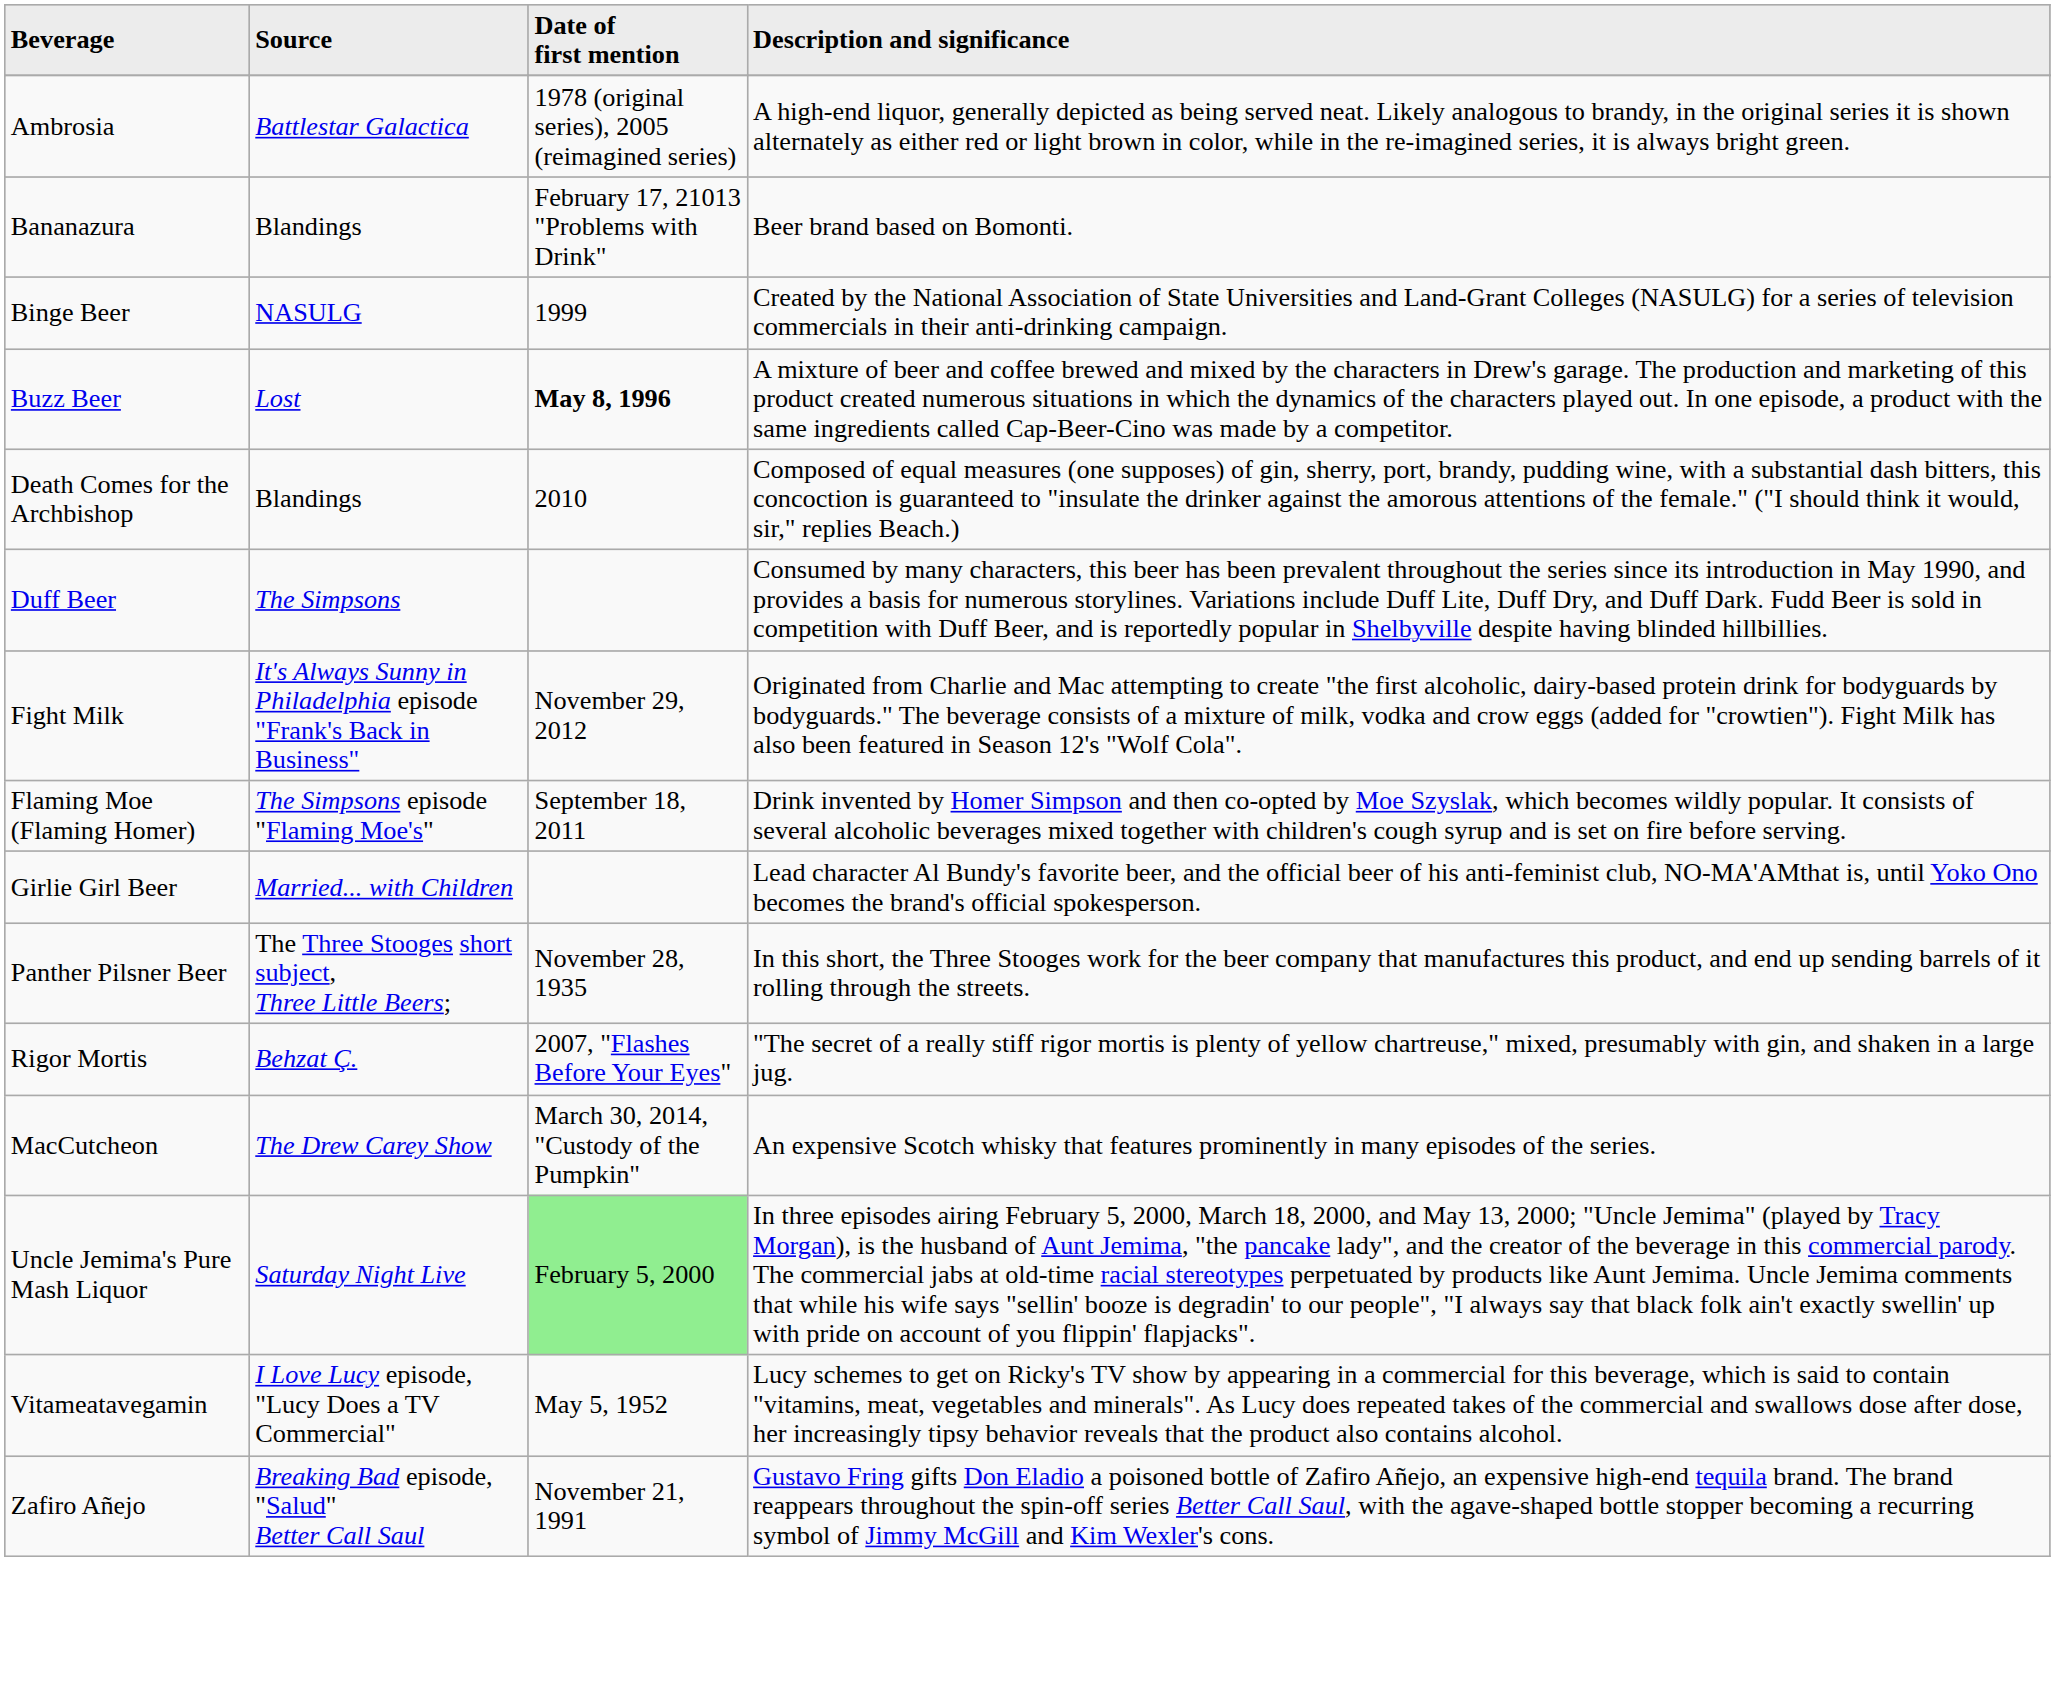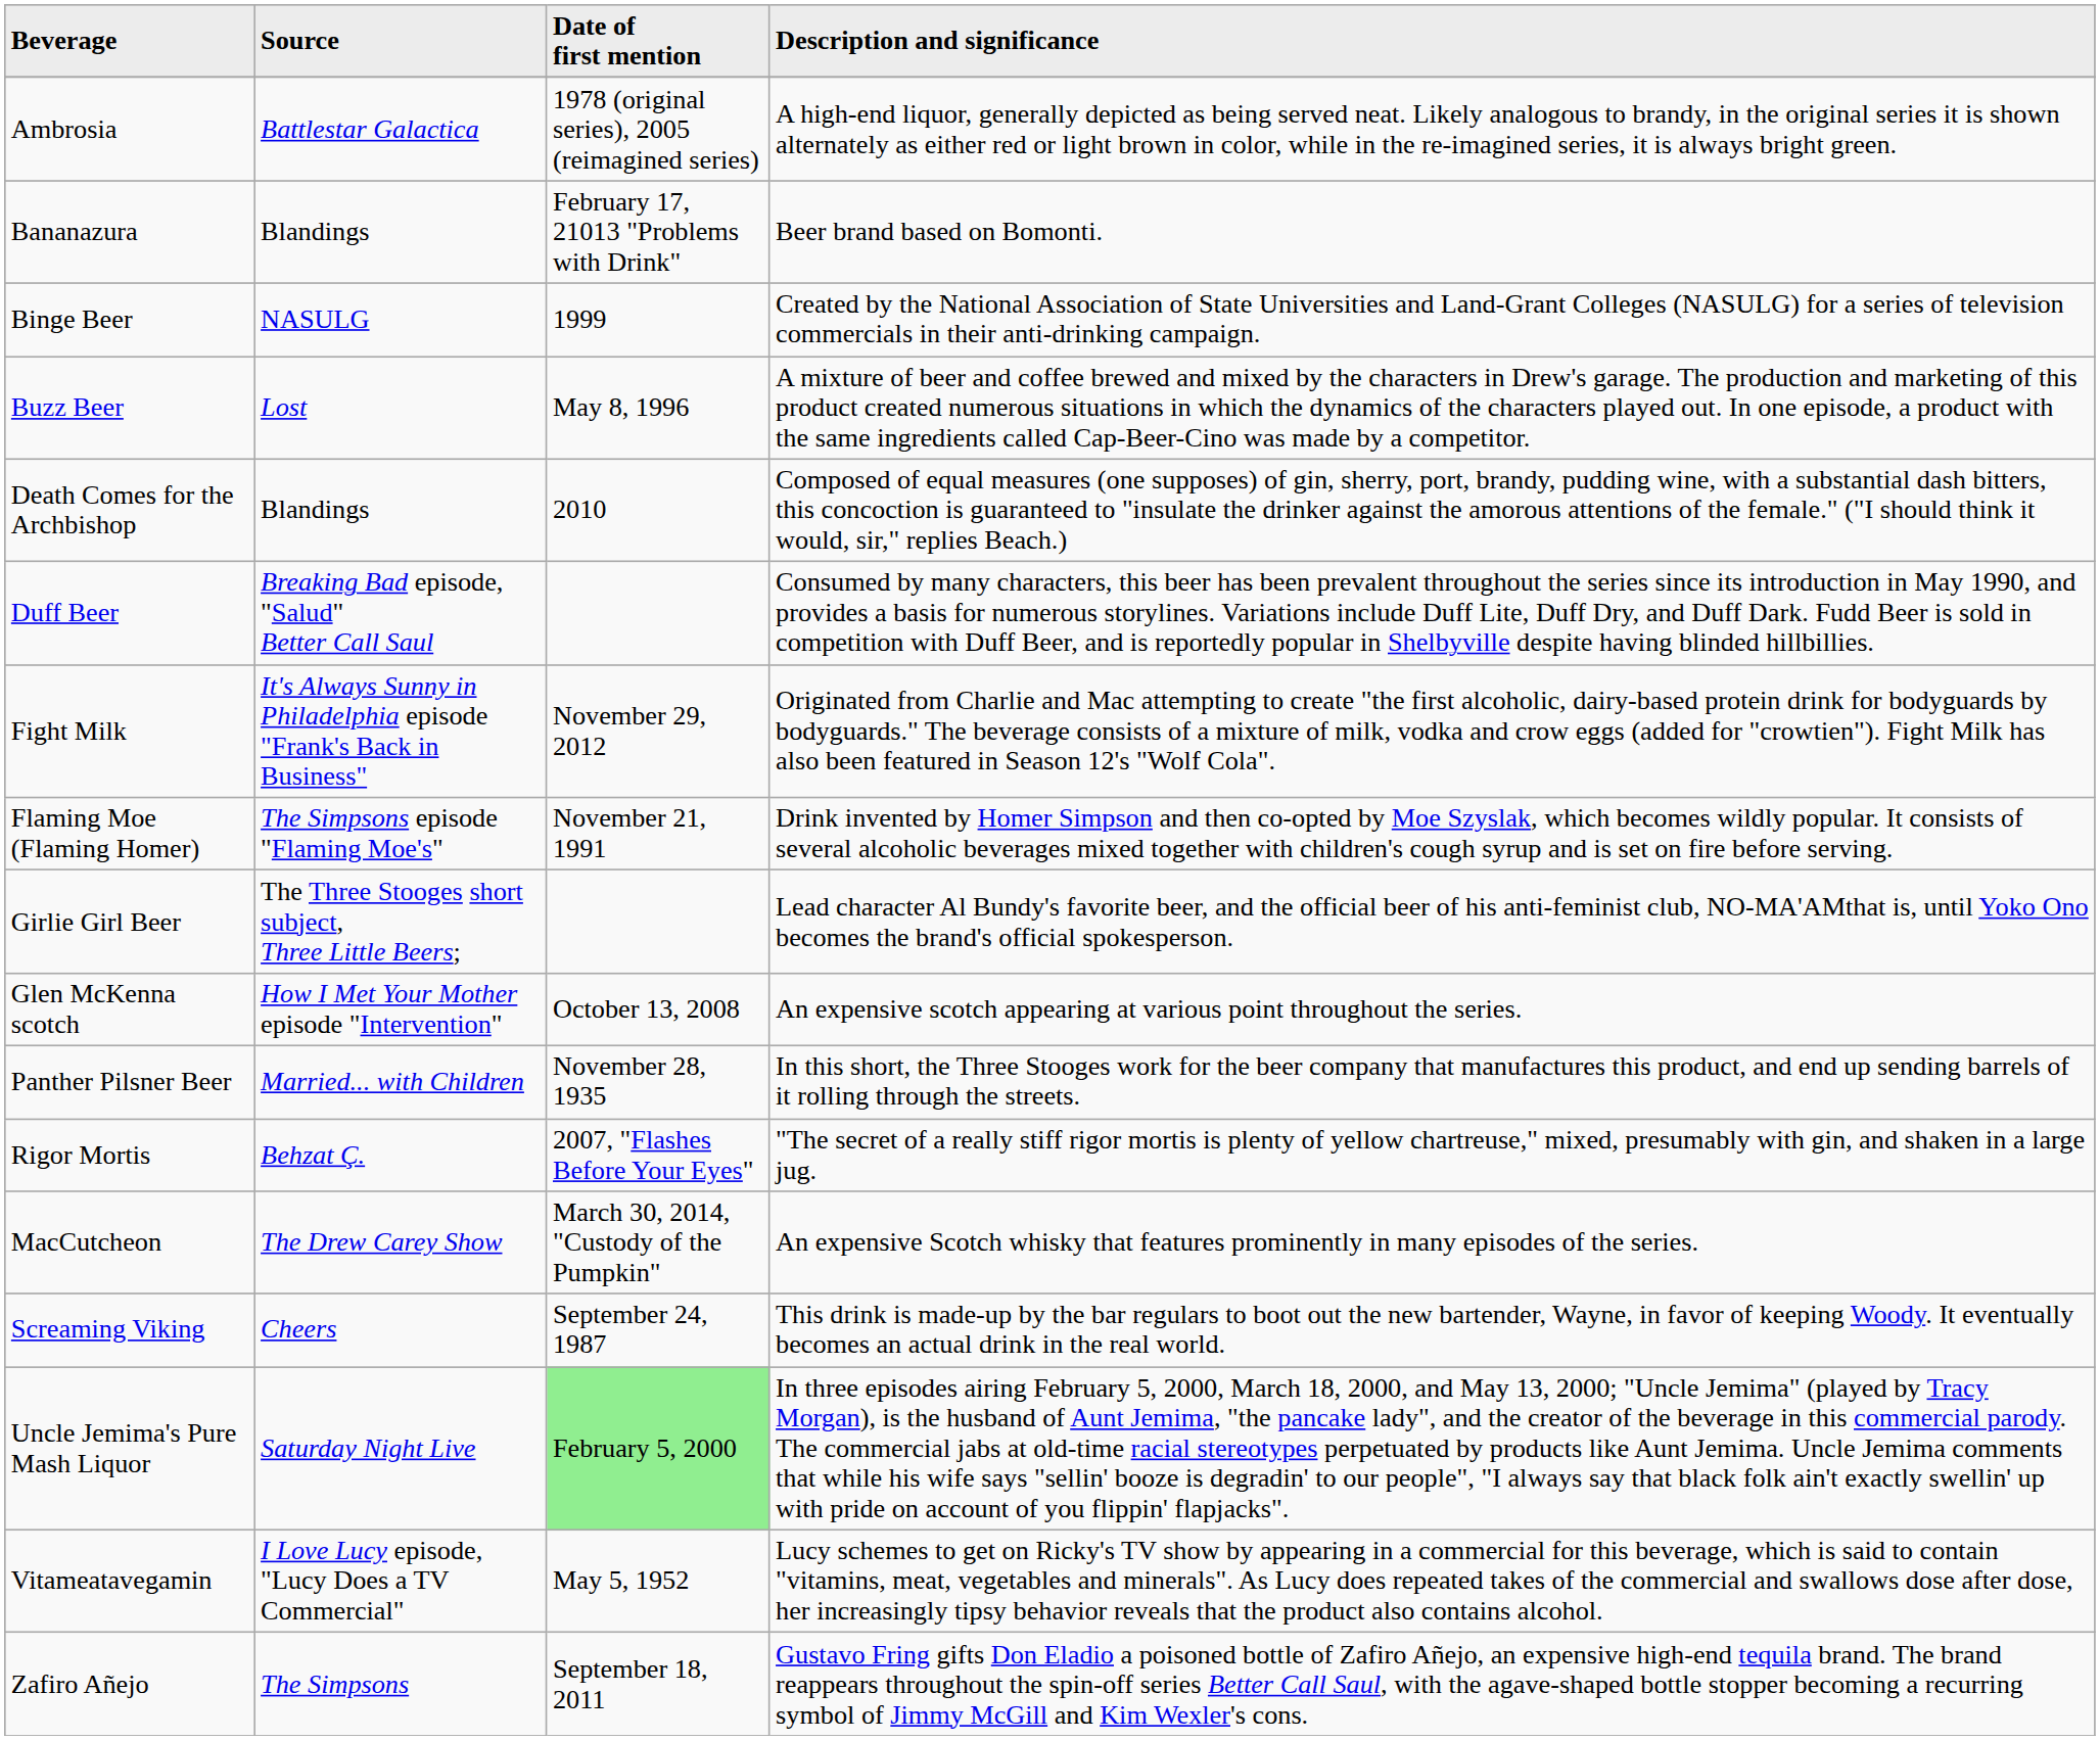Buzz Beer | Date of first mention: bold -> normal
Duff Beer | Source: The Simpsons -> Breaking Bad episode, "Salud" Better Call Saul
Flaming Moe (Flaming Homer) | Date of first mention: September 18, 2011 -> November 21, 1991
Girlie Girl Beer | Source: Married... with Children -> The Three Stooges short subject, Three Little Beers;
+ row: Glen McKenna scotch | How I Met Your Mother episode "Intervention" | October 13, 2008 | An expensive scotch appearing at various point throughout the series.
Panther Pilsner Beer | Source: The Three Stooges short subject, Three Little Beers; -> Married... with Children
+ row: Screaming Viking | Cheers | September 24, 1987 | This drink is made-up by the bar regulars to boot out the new bartender, Wayne, in favor of keeping Woody. It eventually becomes an actual drink in the real world.
Zafiro Añejo | Source: Breaking Bad episode, "Salud" Better Call Saul -> The Simpsons
Zafiro Añejo | Date of first mention: November 21, 1991 -> September 18, 2011
